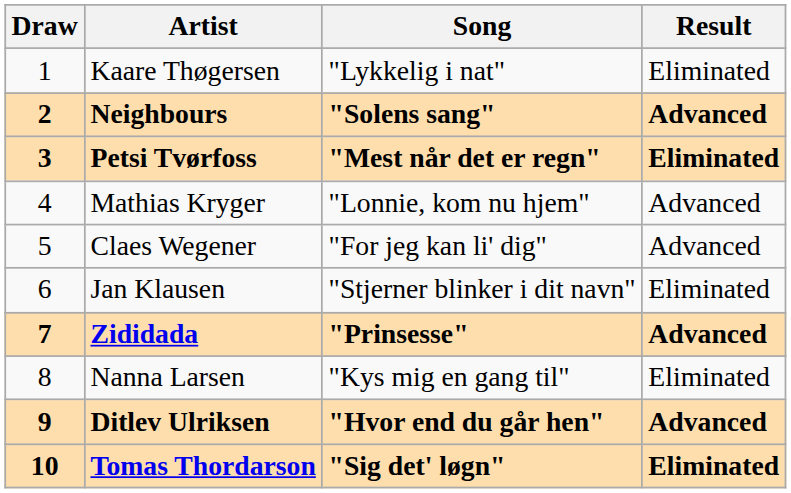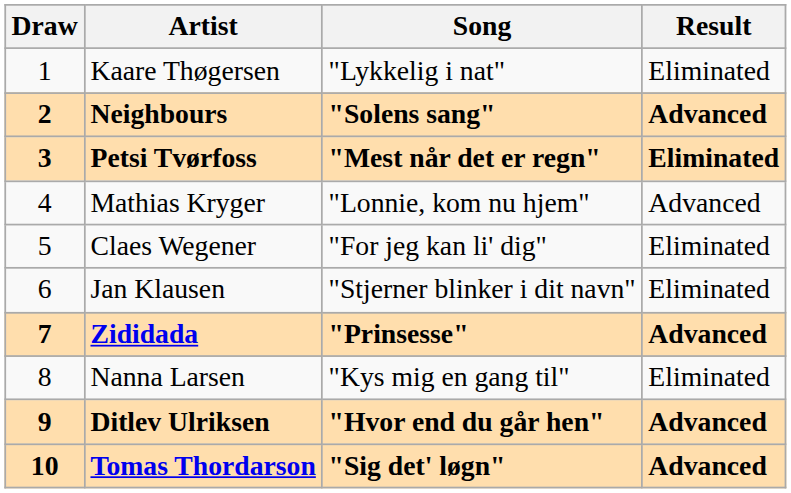Claes Wegener | Result: Advanced -> Eliminated
Tomas Thordarson | Result: Eliminated -> Advanced
